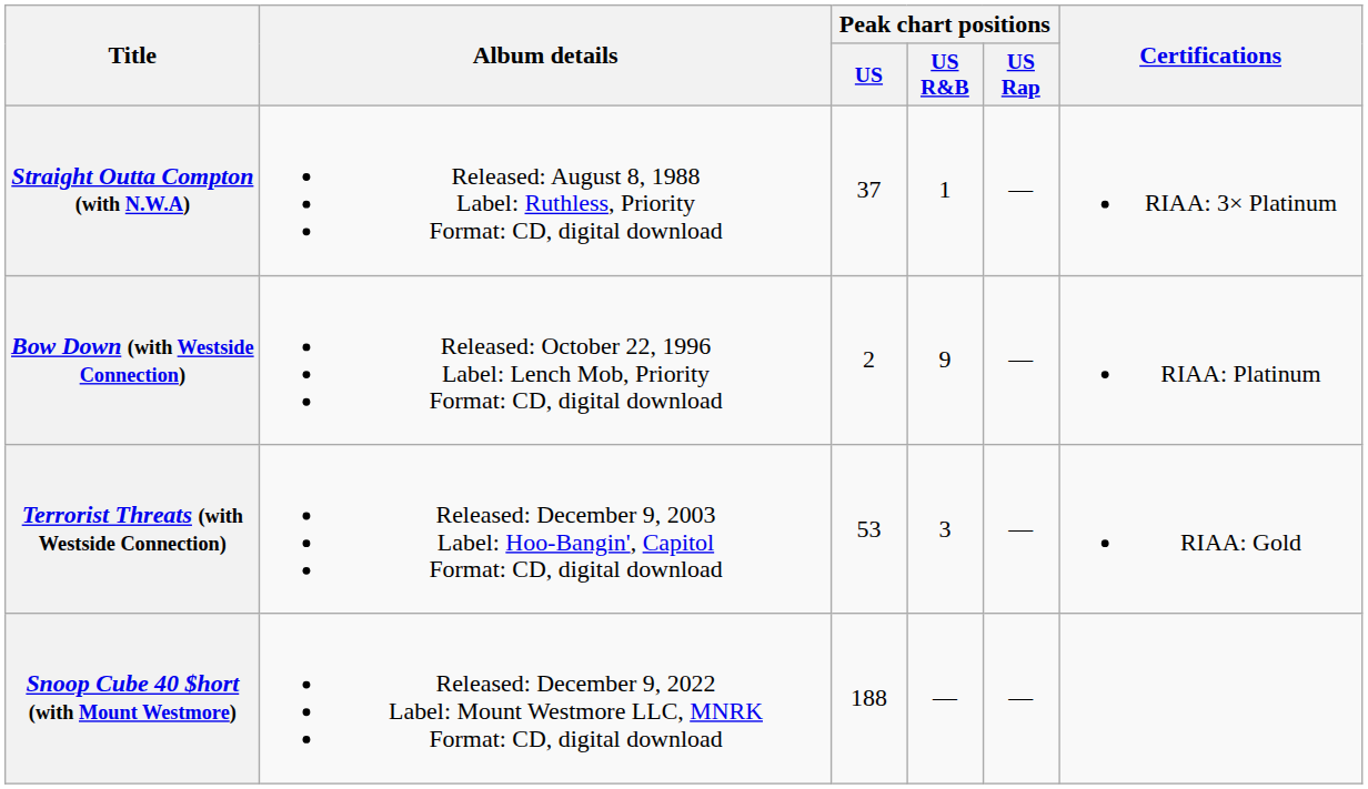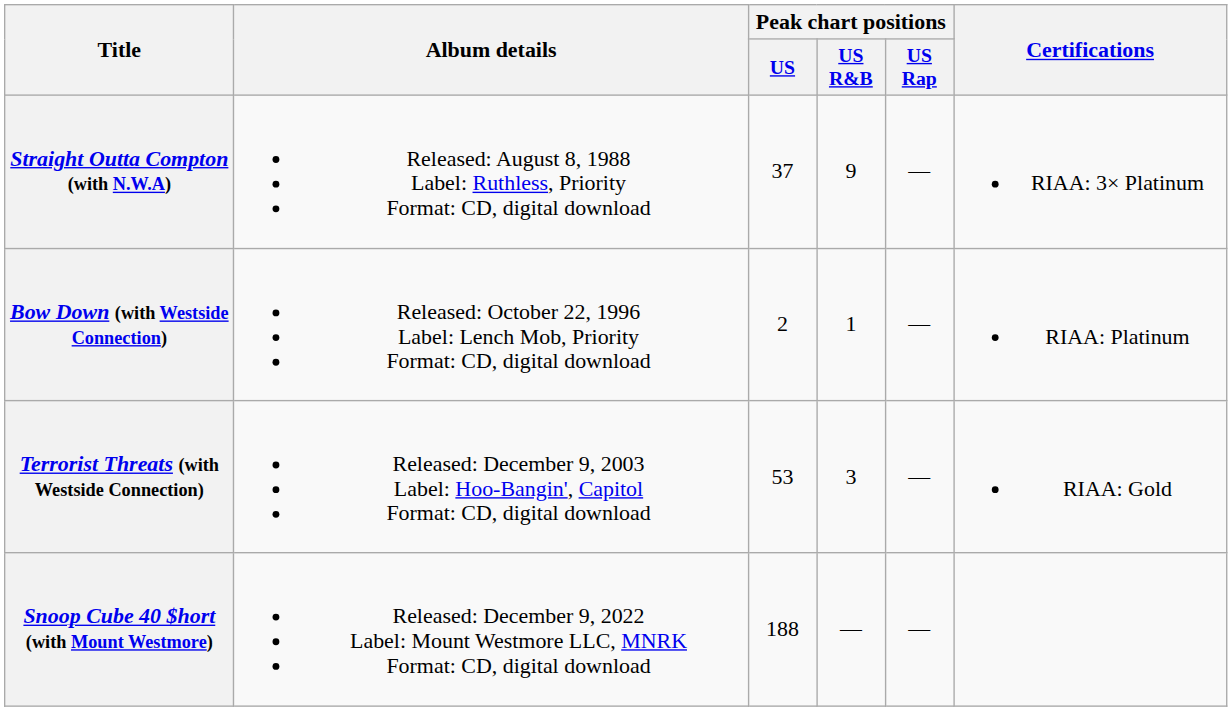Straight Outta Compton (with N.W.A) | Peak chart positions / US R&B: 1 -> 9
Bow Down (with Westside Connection) | Peak chart positions / US R&B: 9 -> 1
